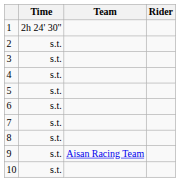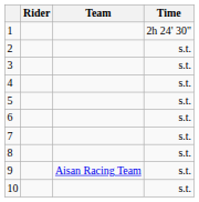columns swapped: Rider <-> Time
